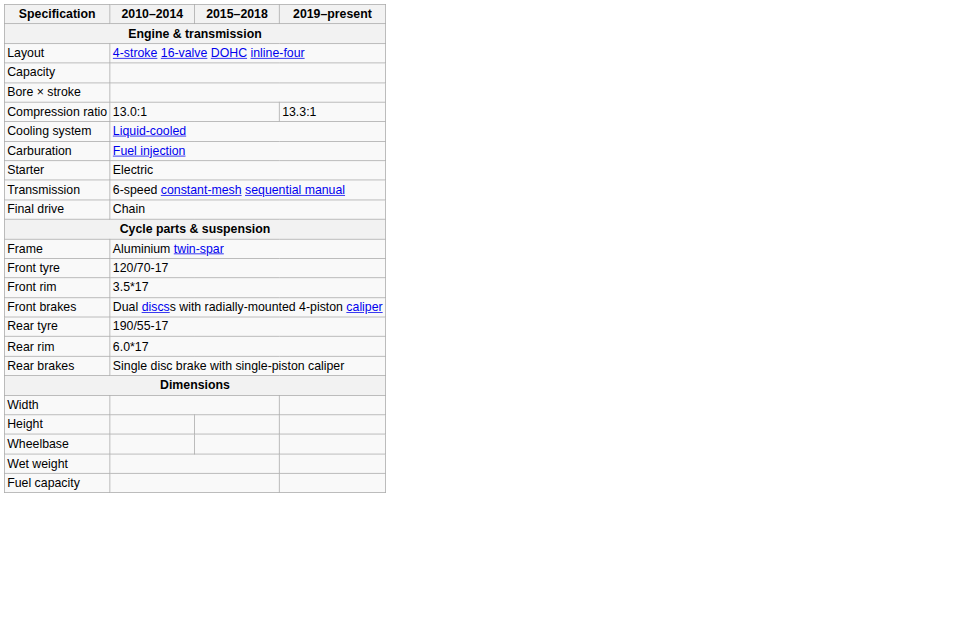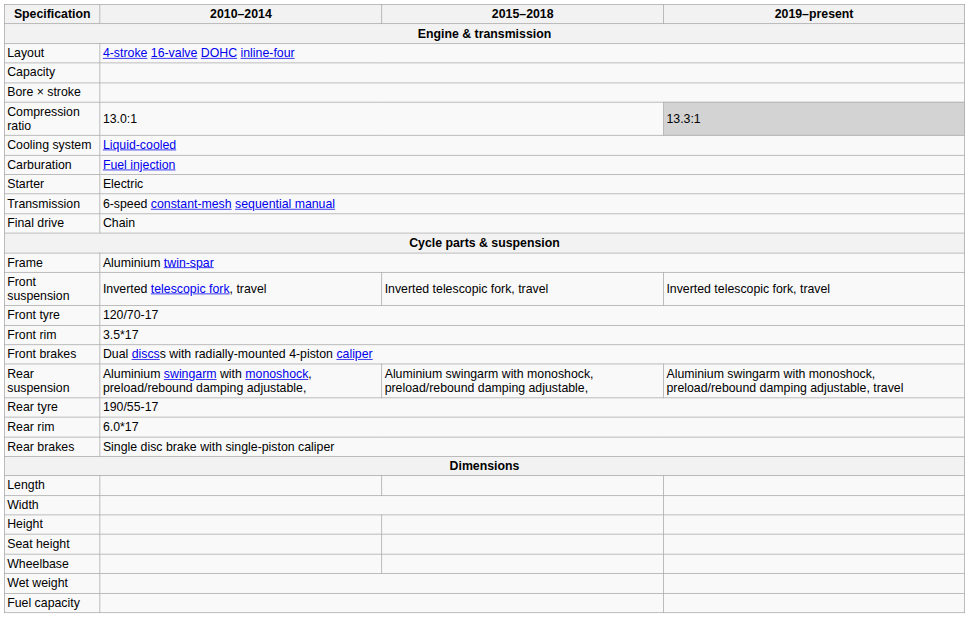Compression ratio | 2019–present: no background -> lightgrey background
+ row: Front suspension | Inverted telescopic fork, travel | Inverted telescopic fork, travel | Inverted telescopic fork, travel
+ row: Rear suspension | Aluminium swingarm with monoshock, preload/rebound damping adjustable, | Aluminium swingarm with monoshock, preload/rebound damping adjustable, | Aluminium swingarm with monoshock, preload/rebound damping adjustable, travel
+ row: Length
+ row: Seat height
